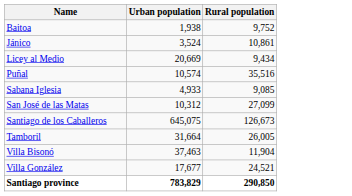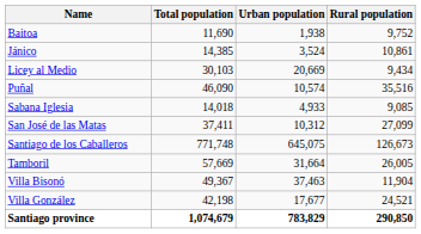+ column: Total population | 11,690 | 14,385 | 30,103 | 46,090 | 14,018 | 37,411 | 771,748 | 57,669 | 49,367 | 42,198 | 1,074,679
